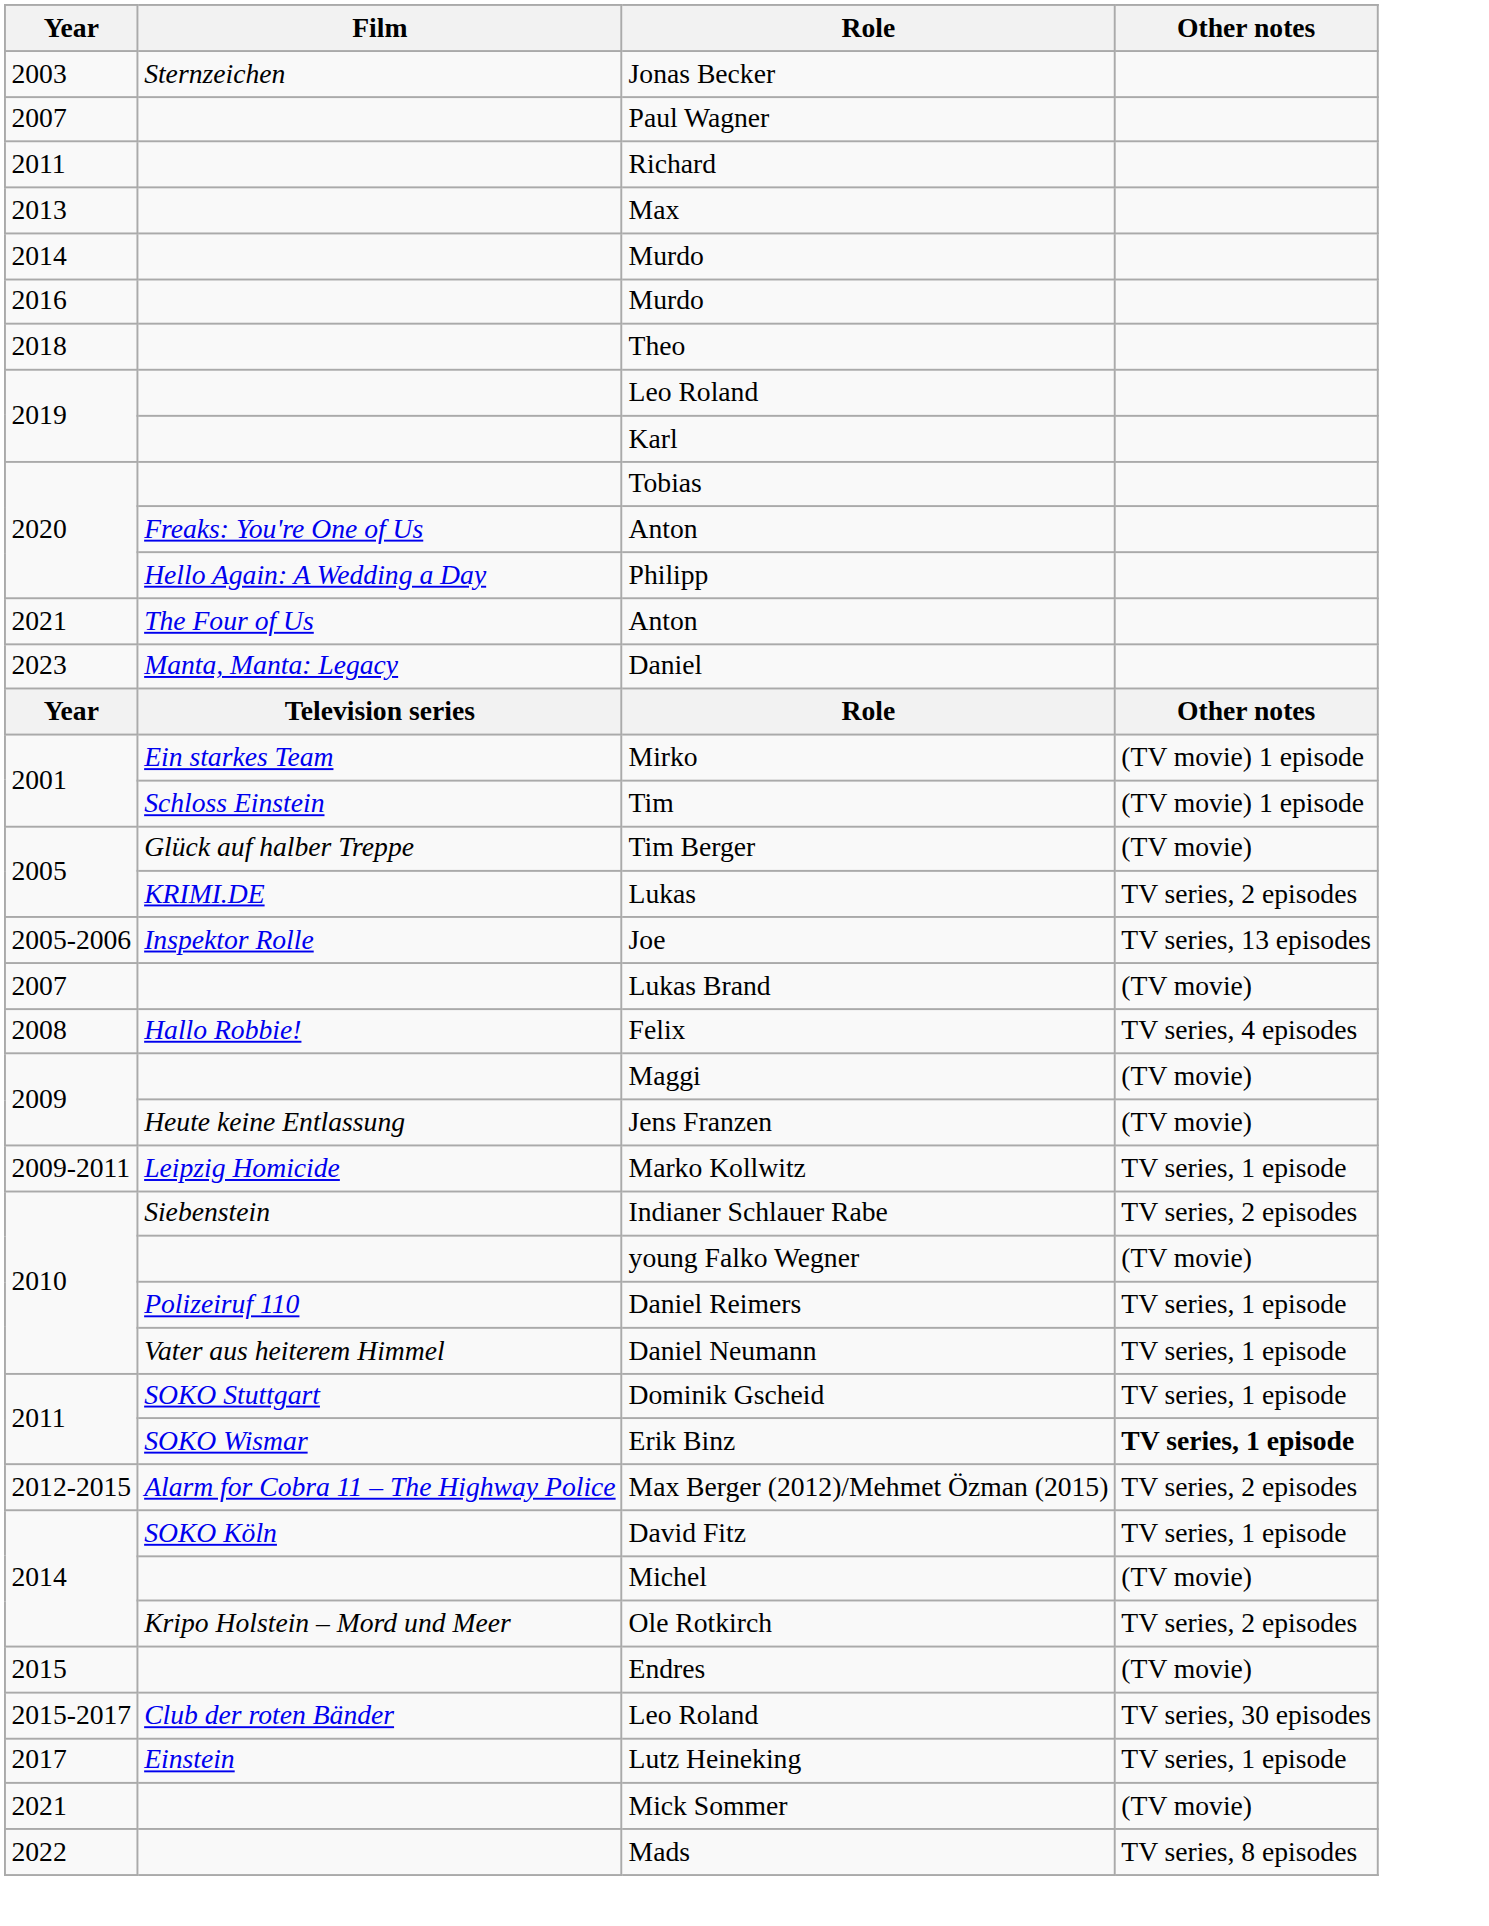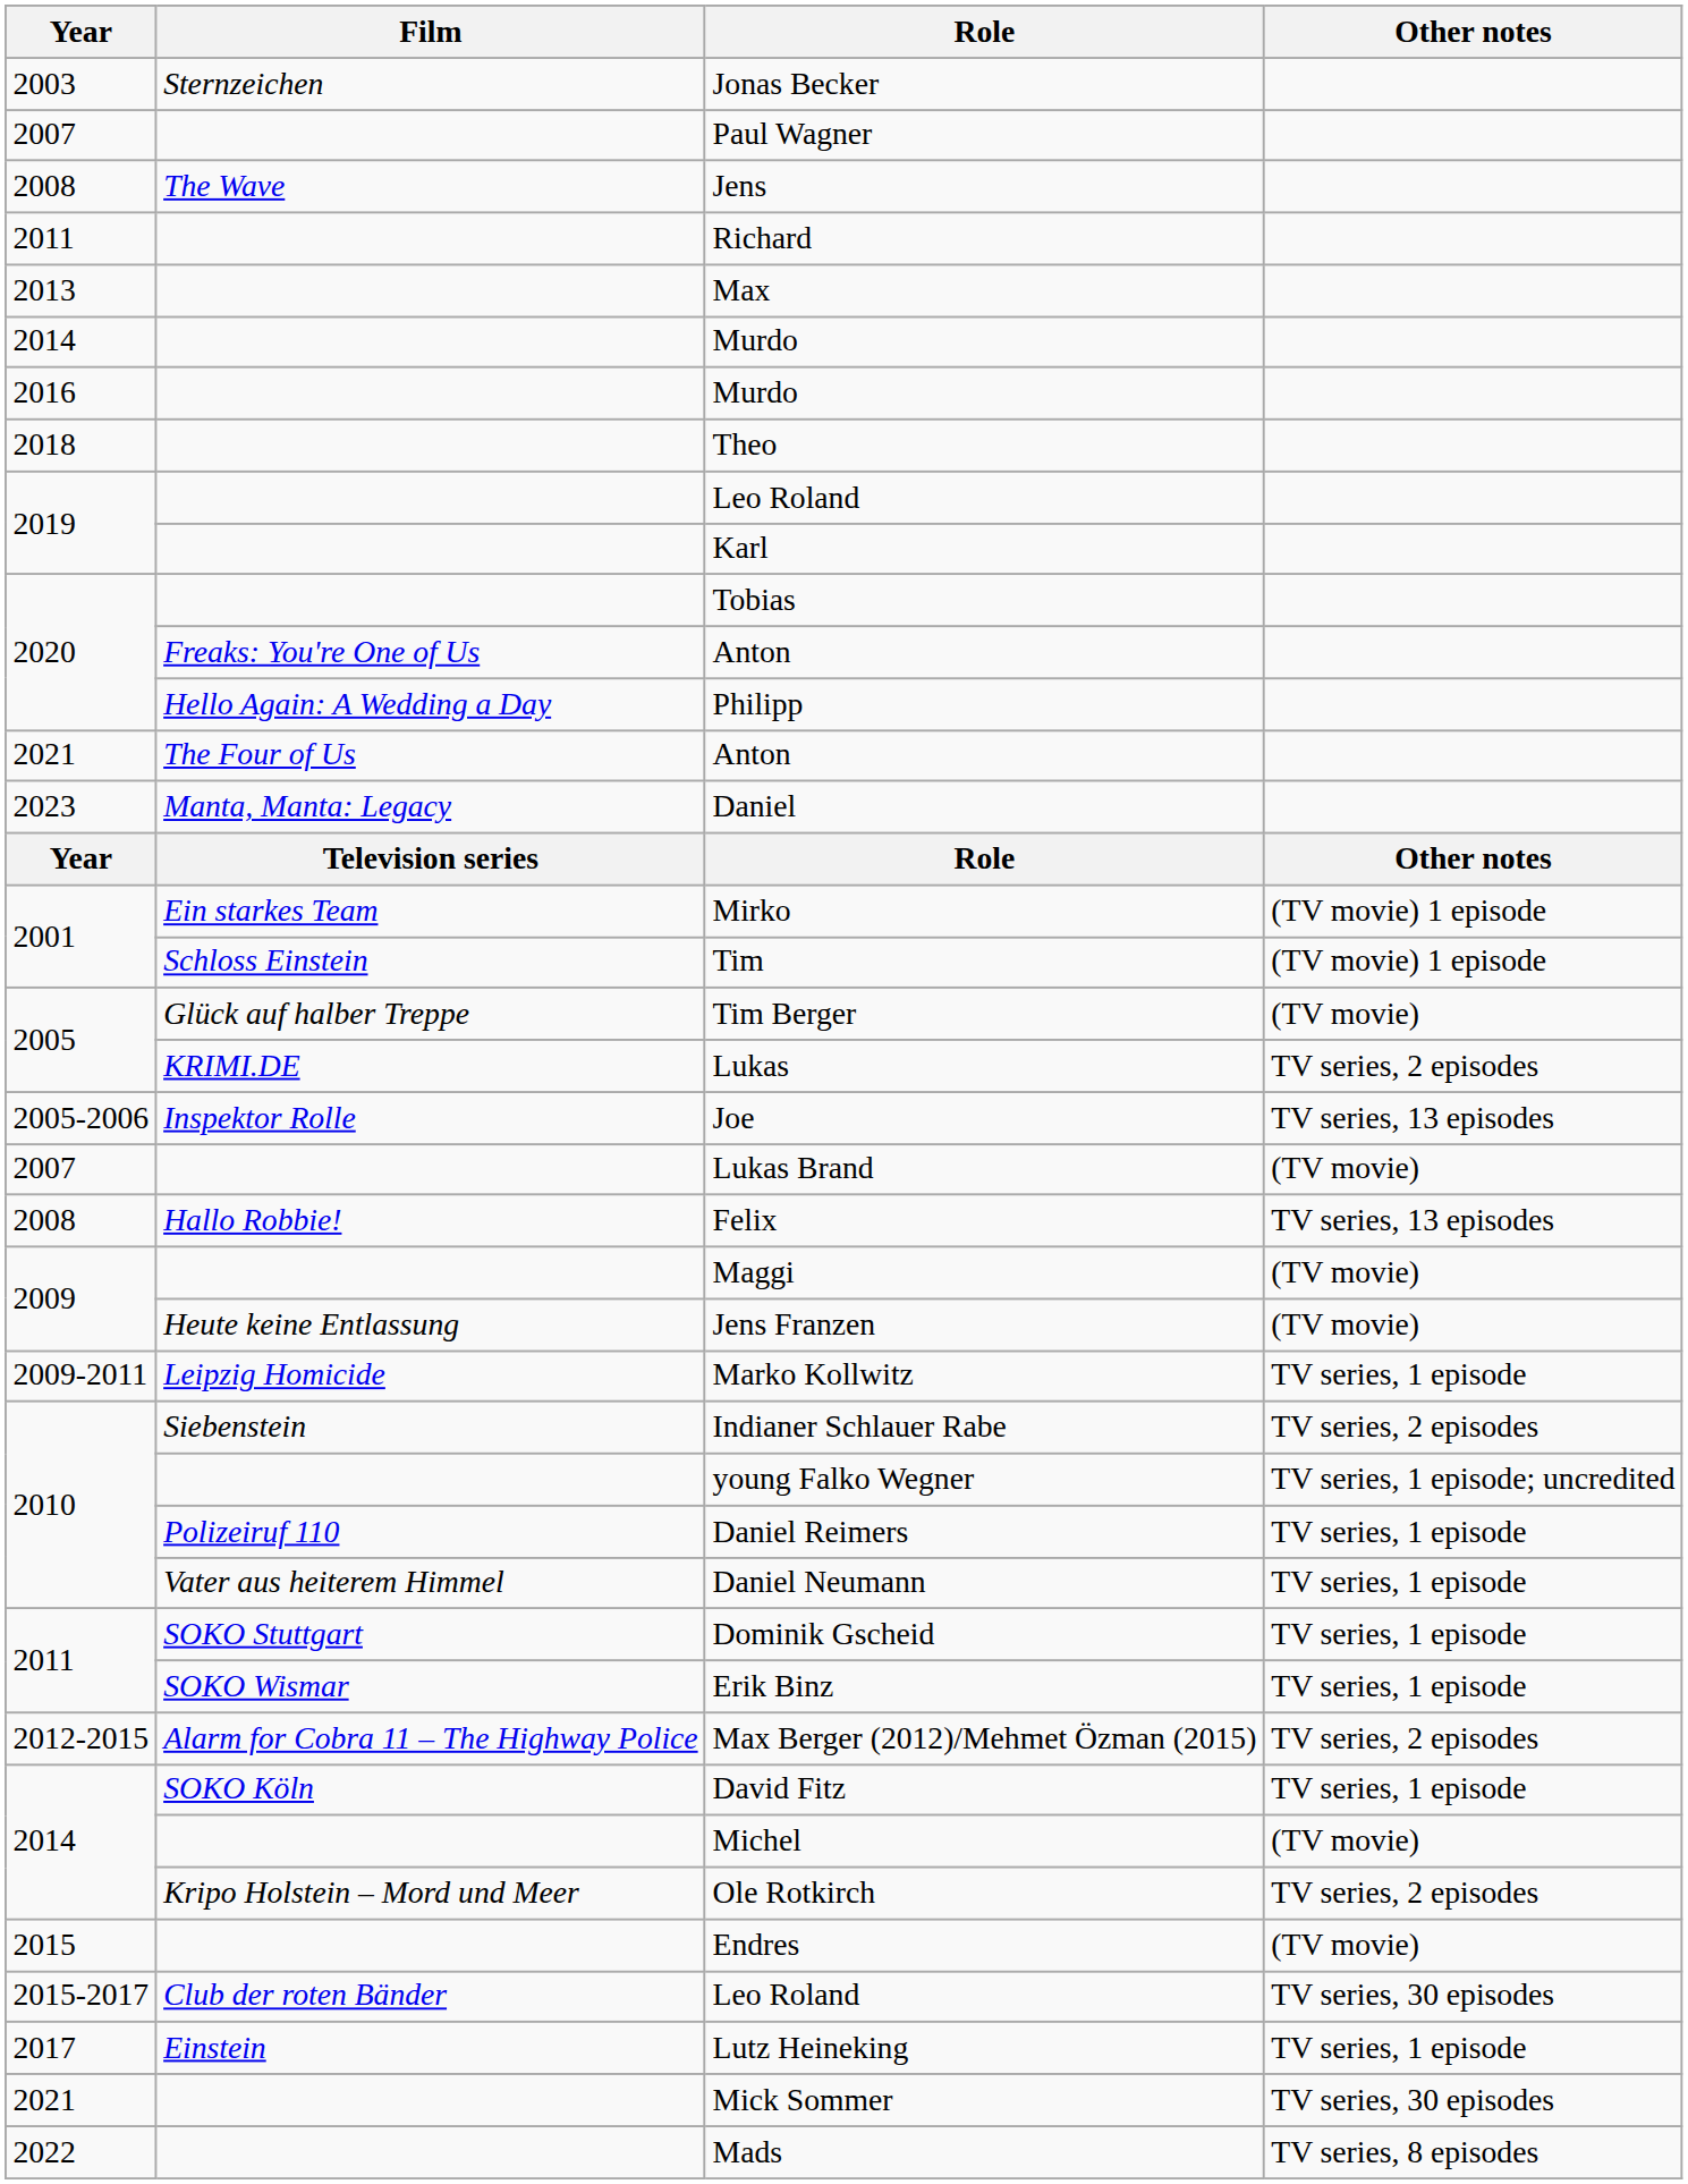+ row: 2008 | The Wave | Jens
Felix | Other notes: TV series, 4 episodes -> TV series, 13 episodes
young Falko Wegner | Other notes: (TV movie) -> TV series, 1 episode; uncredited
Erik Binz | Other notes: bold -> normal
Mick Sommer | Other notes: (TV movie) -> TV series, 30 episodes
